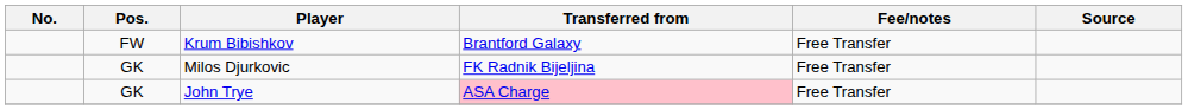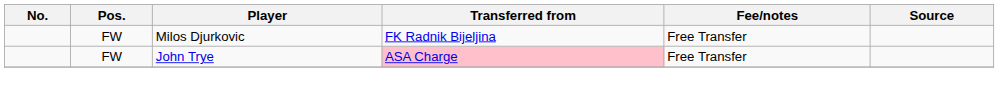- row: FW | Krum Bibishkov | Brantford Galaxy | Free Transfer
Milos Djurkovic | Pos.: GK -> FW
John Trye | Pos.: GK -> FW
